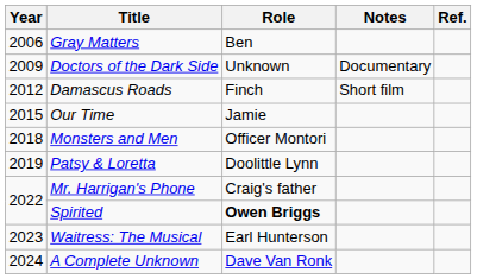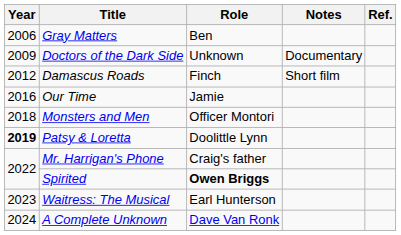Our Time | Year: 2015 -> 2016
Patsy & Loretta | Year: normal -> bold
